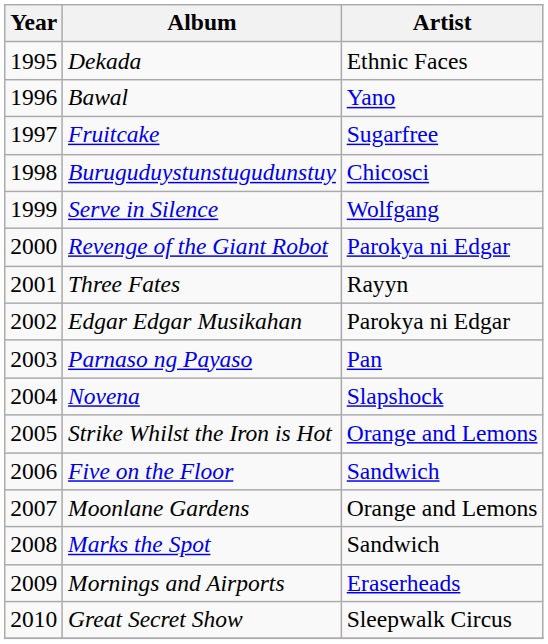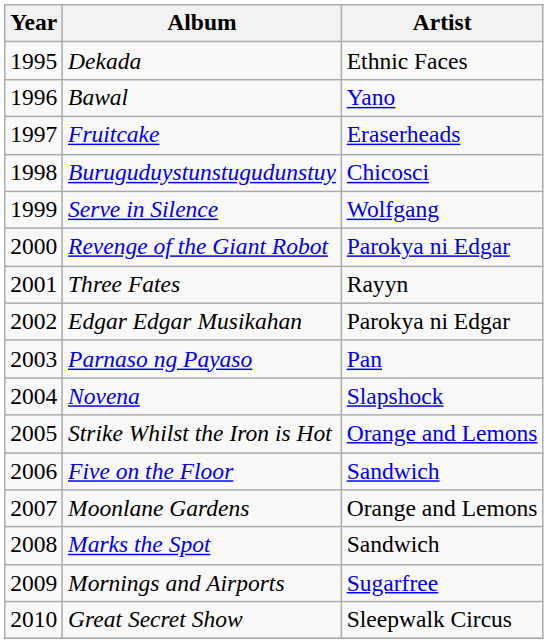Fruitcake | Artist: Sugarfree -> Eraserheads
Mornings and Airports | Artist: Eraserheads -> Sugarfree
